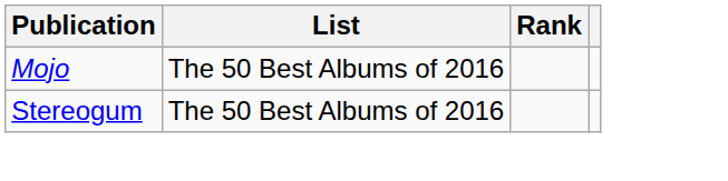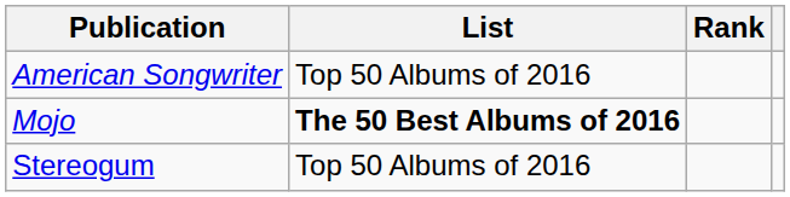+ row: American Songwriter | Top 50 Albums of 2016
Mojo | List: normal -> bold
Stereogum | List: The 50 Best Albums of 2016 -> Top 50 Albums of 2016
